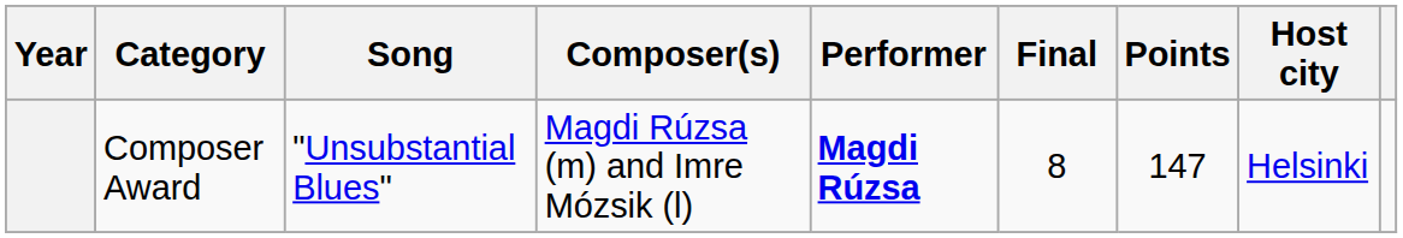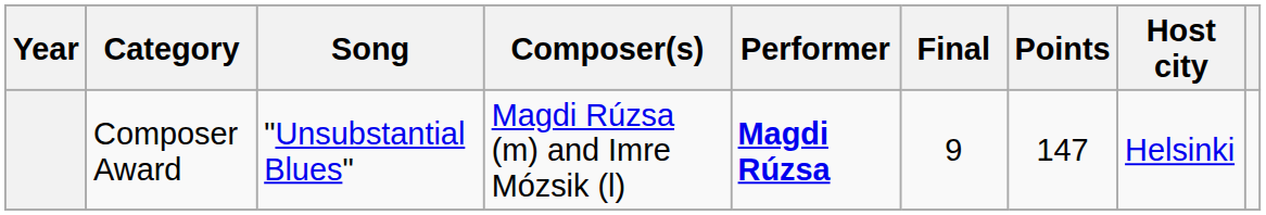Composer Award | Final: 8 -> 9
